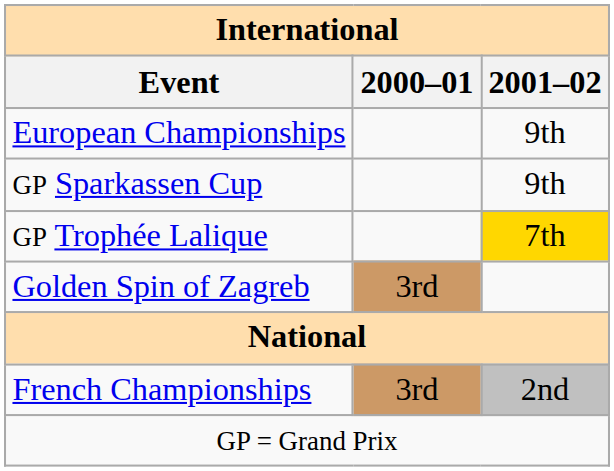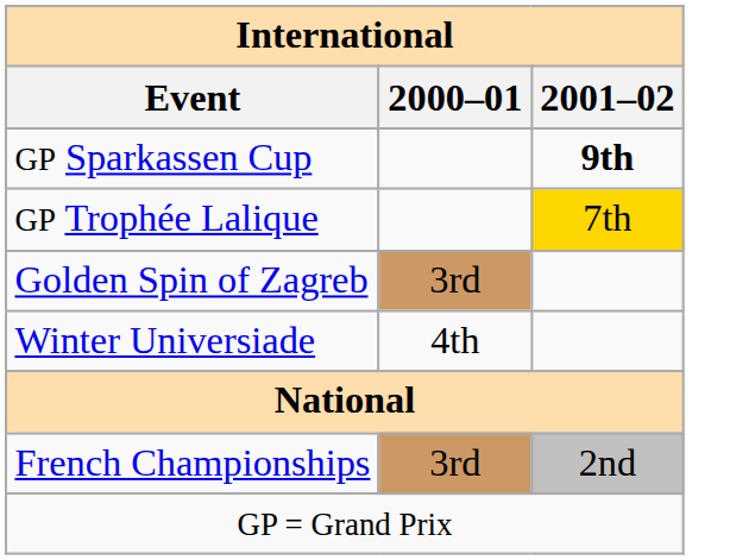- row: European Championships | 9th
GP Sparkassen Cup | 2001–02: normal -> bold
+ row: Winter Universiade | 4th
